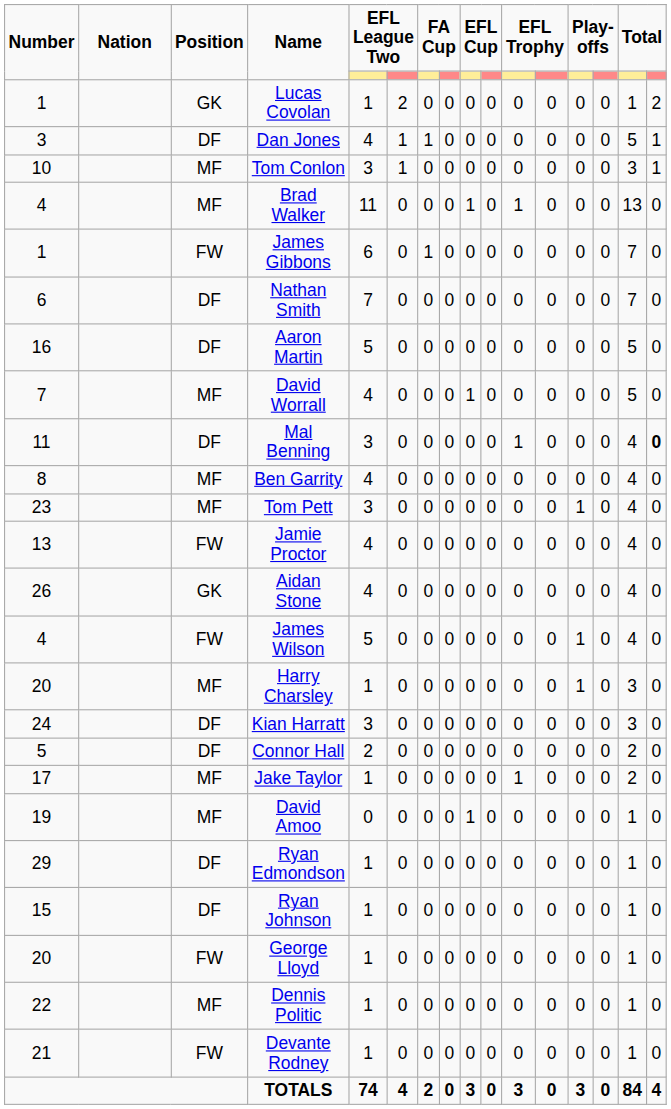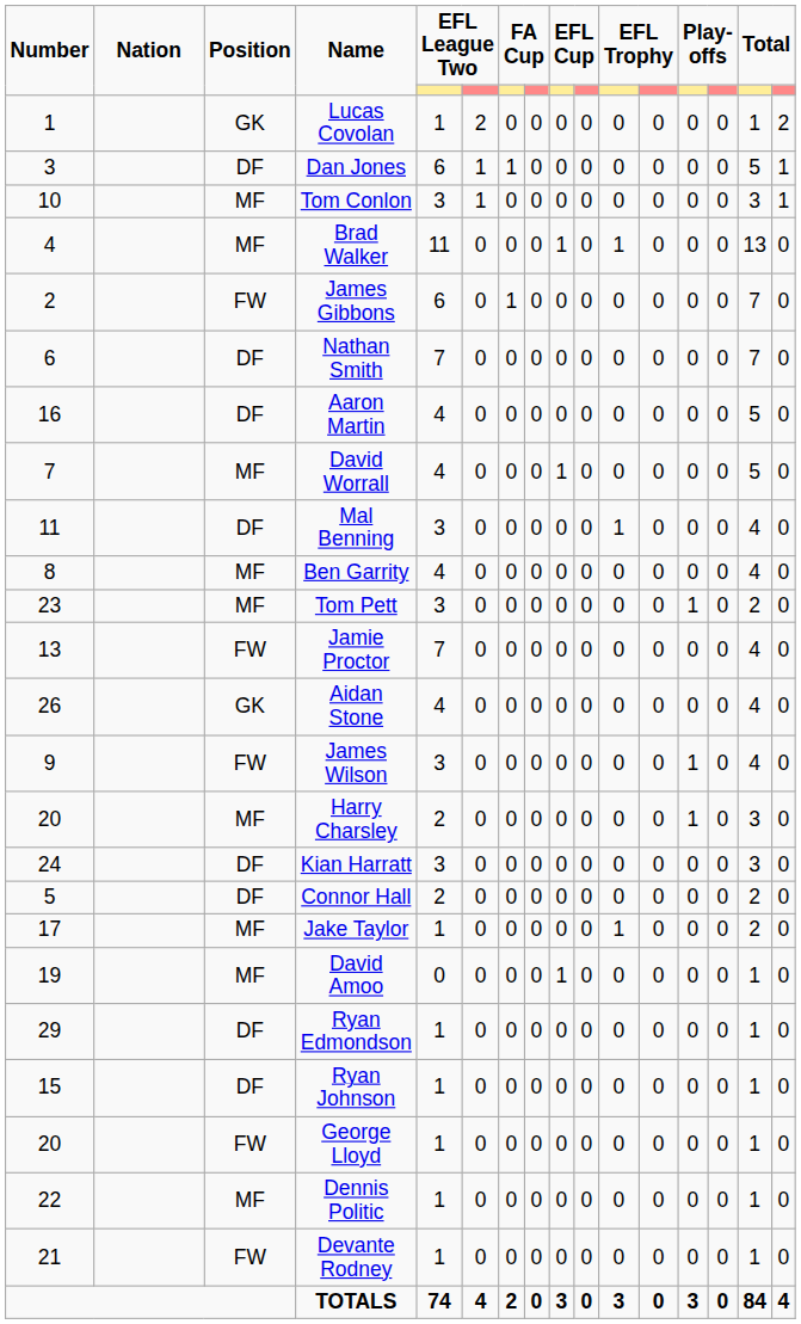Dan Jones | column 5: 4 -> 6
James Gibbons | Number: 1 -> 2
Aaron Martin | column 5: 5 -> 4
Mal Benning | column 16: bold -> normal
Tom Pett | column 15: 4 -> 2
Jamie Proctor | column 5: 4 -> 7
James Wilson | Number: 4 -> 9
James Wilson | column 5: 5 -> 3
Harry Charsley | column 5: 1 -> 2
